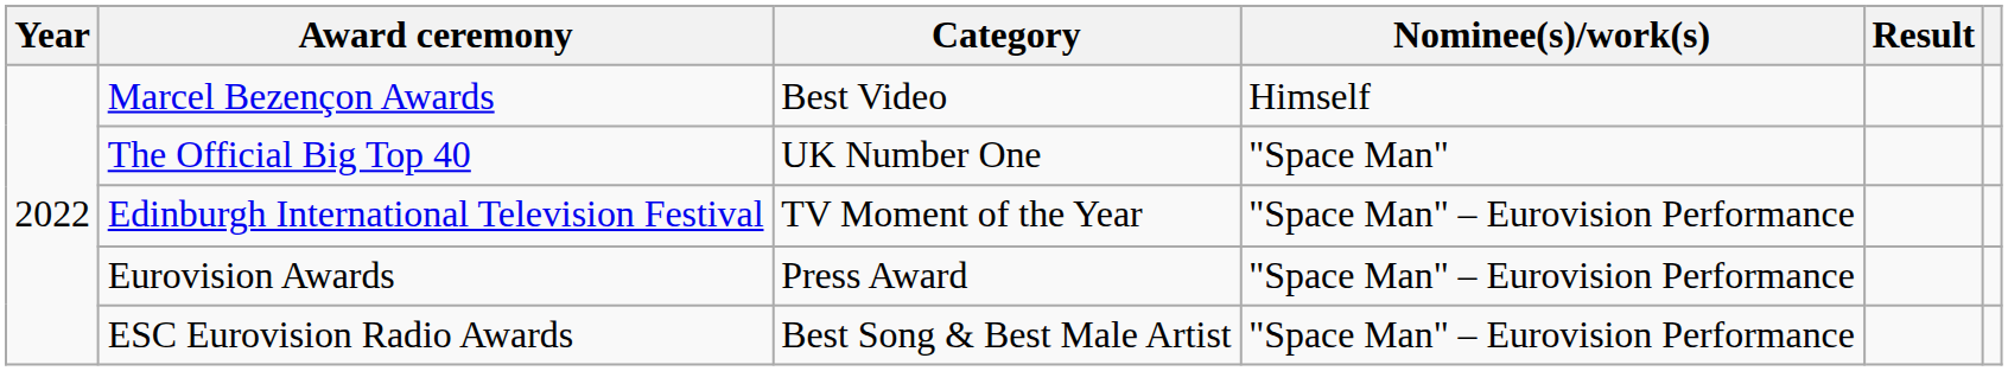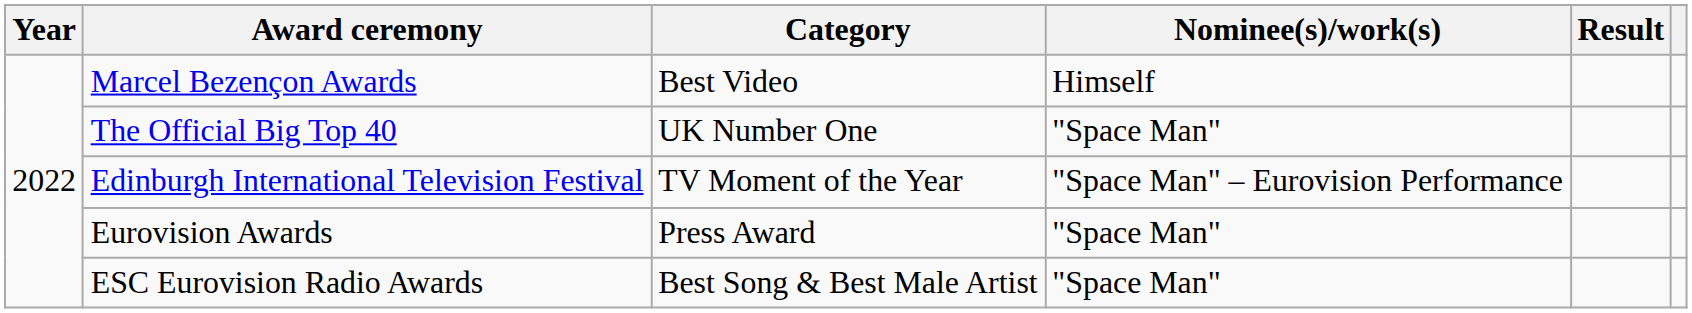Eurovision Awards | Nominee(s)/work(s): "Space Man" – Eurovision Performance -> "Space Man"
ESC Eurovision Radio Awards | Nominee(s)/work(s): "Space Man" – Eurovision Performance -> "Space Man"
